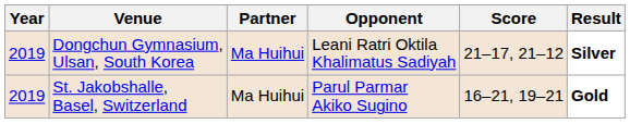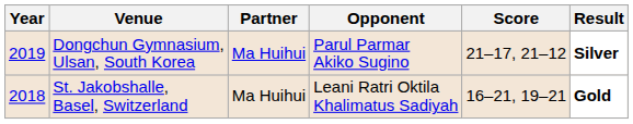Dongchun Gymnasium, Ulsan, South Korea | Opponent: Leani Ratri Oktila Khalimatus Sadiyah -> Parul Parmar Akiko Sugino
St. Jakobshalle, Basel, Switzerland | Year: 2019 -> 2018
St. Jakobshalle, Basel, Switzerland | Opponent: Parul Parmar Akiko Sugino -> Leani Ratri Oktila Khalimatus Sadiyah
